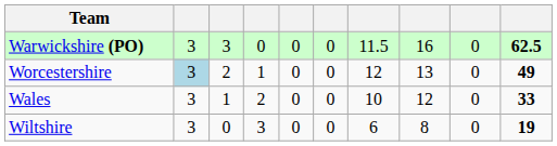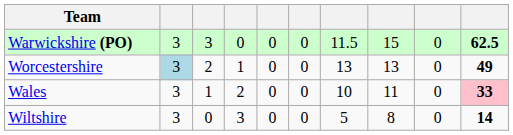Warwickshire (PO) | column 8: 16 -> 15
Worcestershire | column 7: 12 -> 13
Wales | column 8: 12 -> 11
Wales | column 10: no background -> pink background
Wiltshire | column 7: 6 -> 5
Wiltshire | column 10: 19 -> 14
